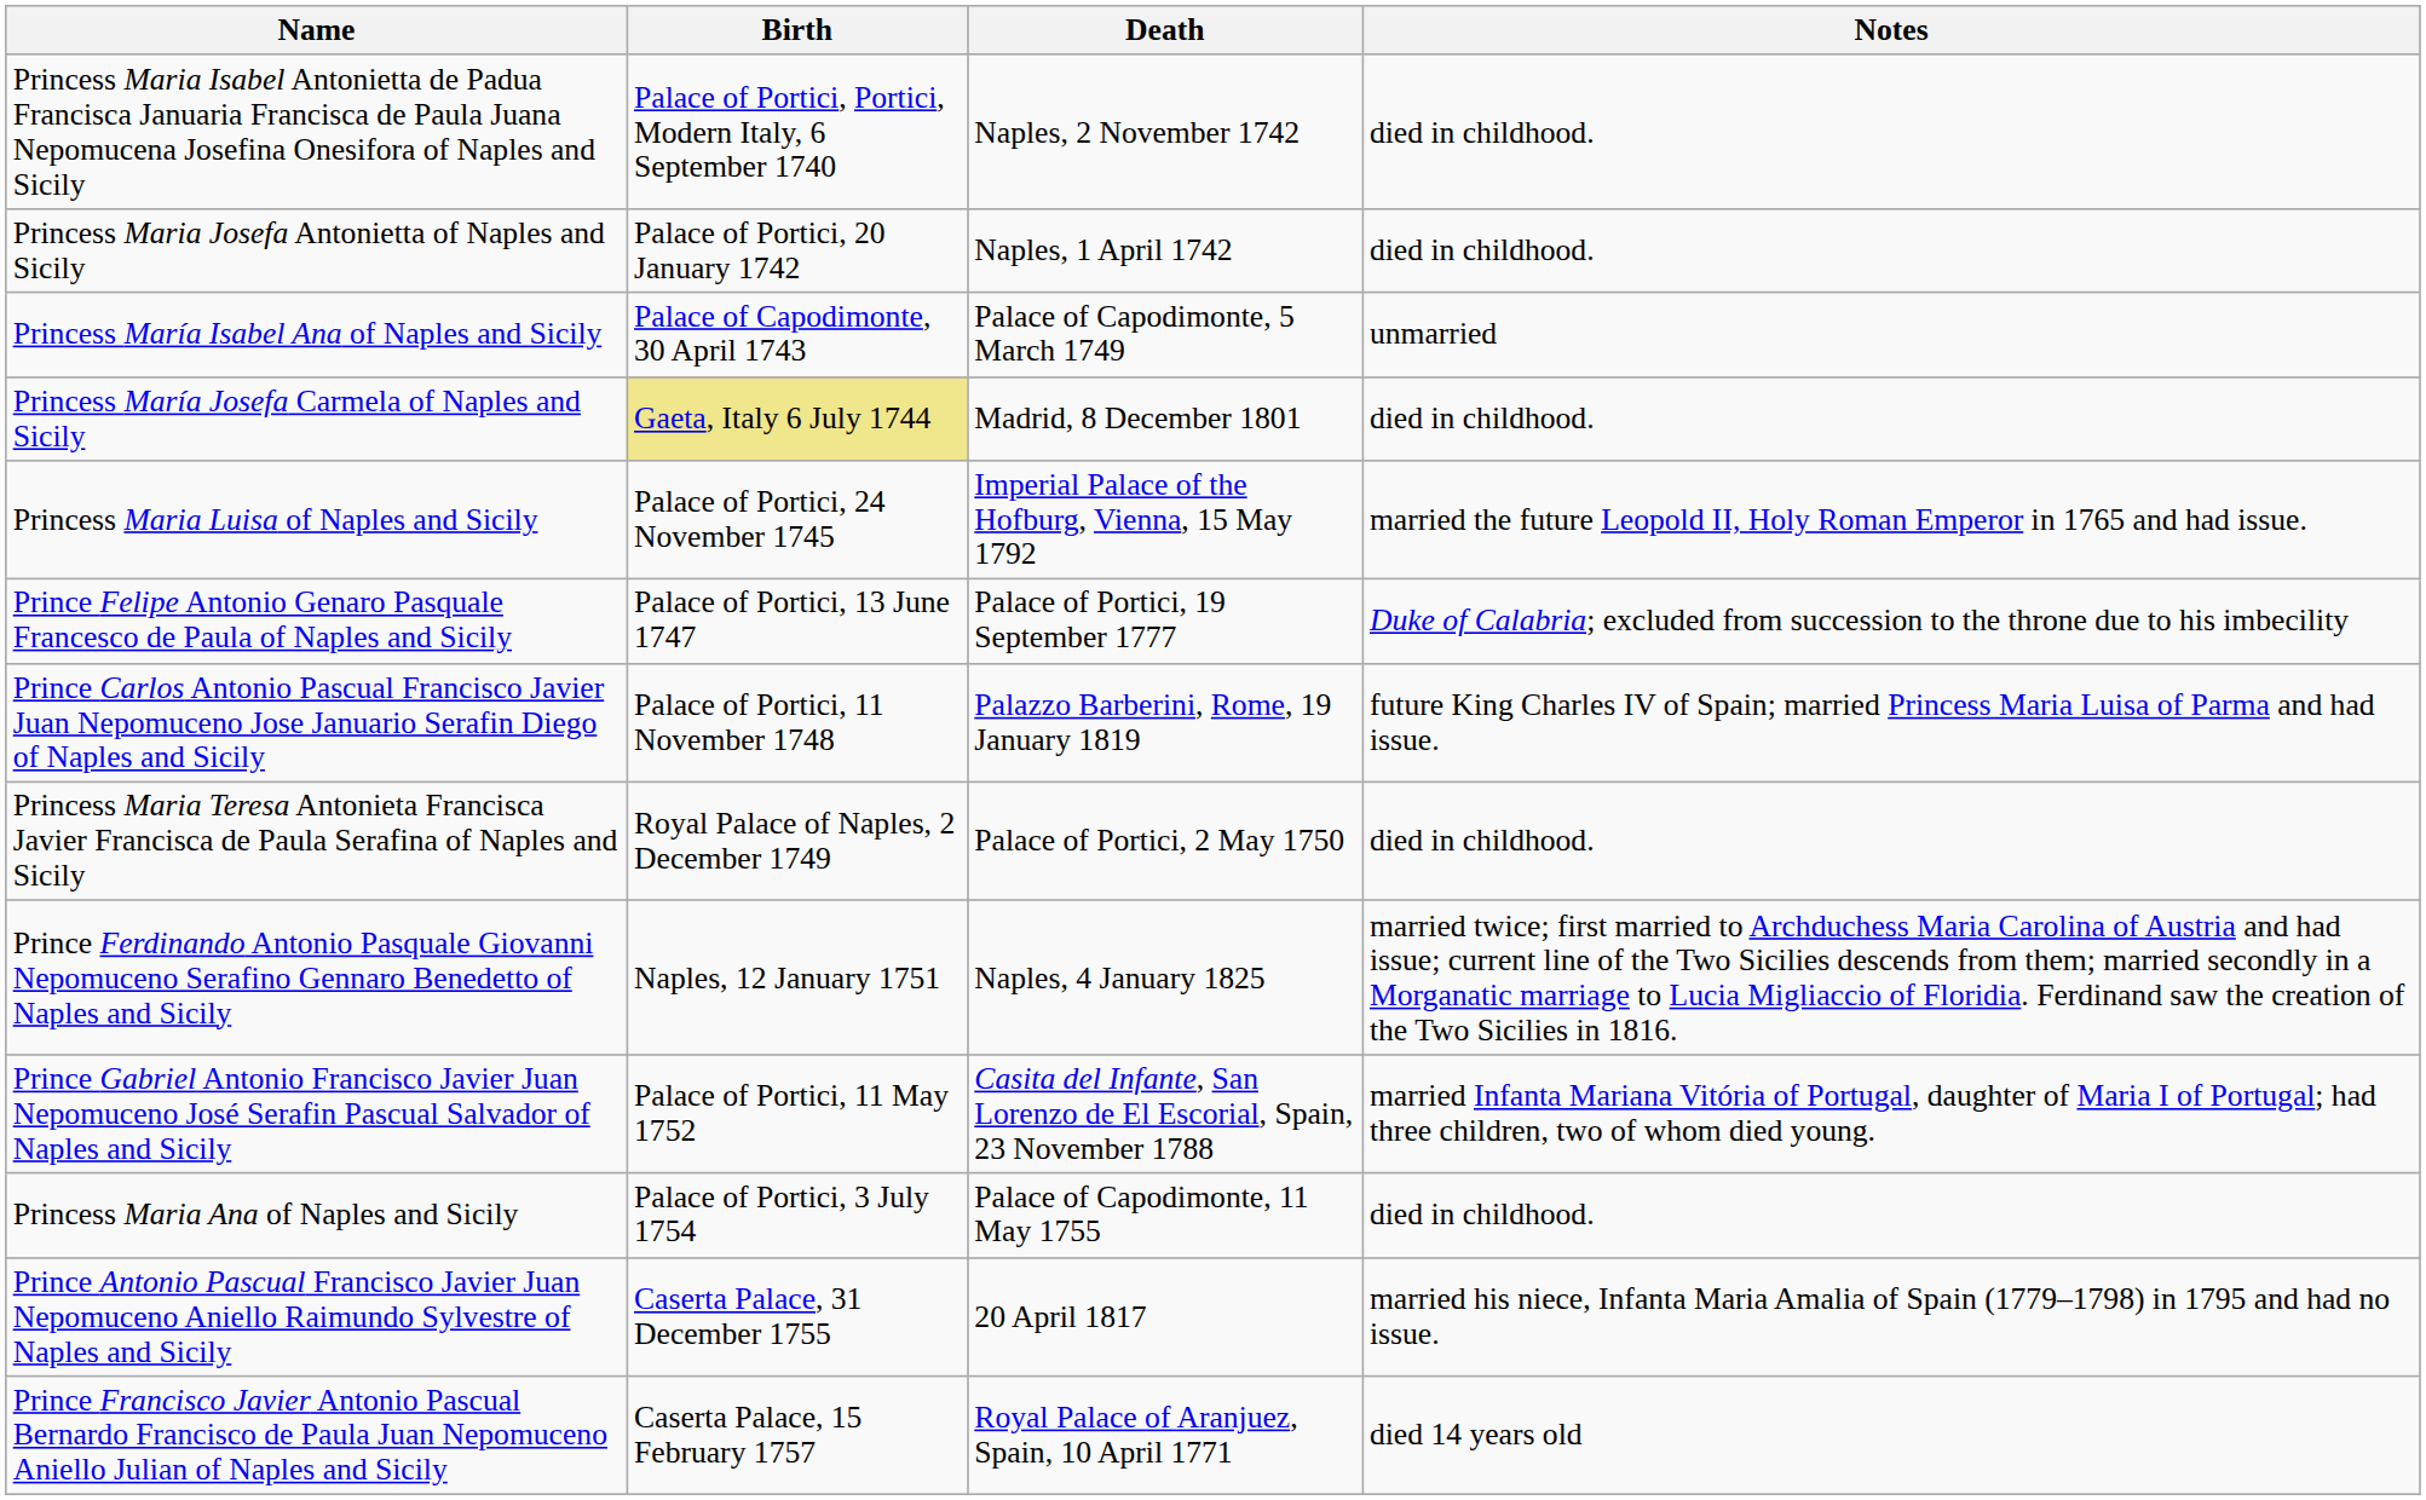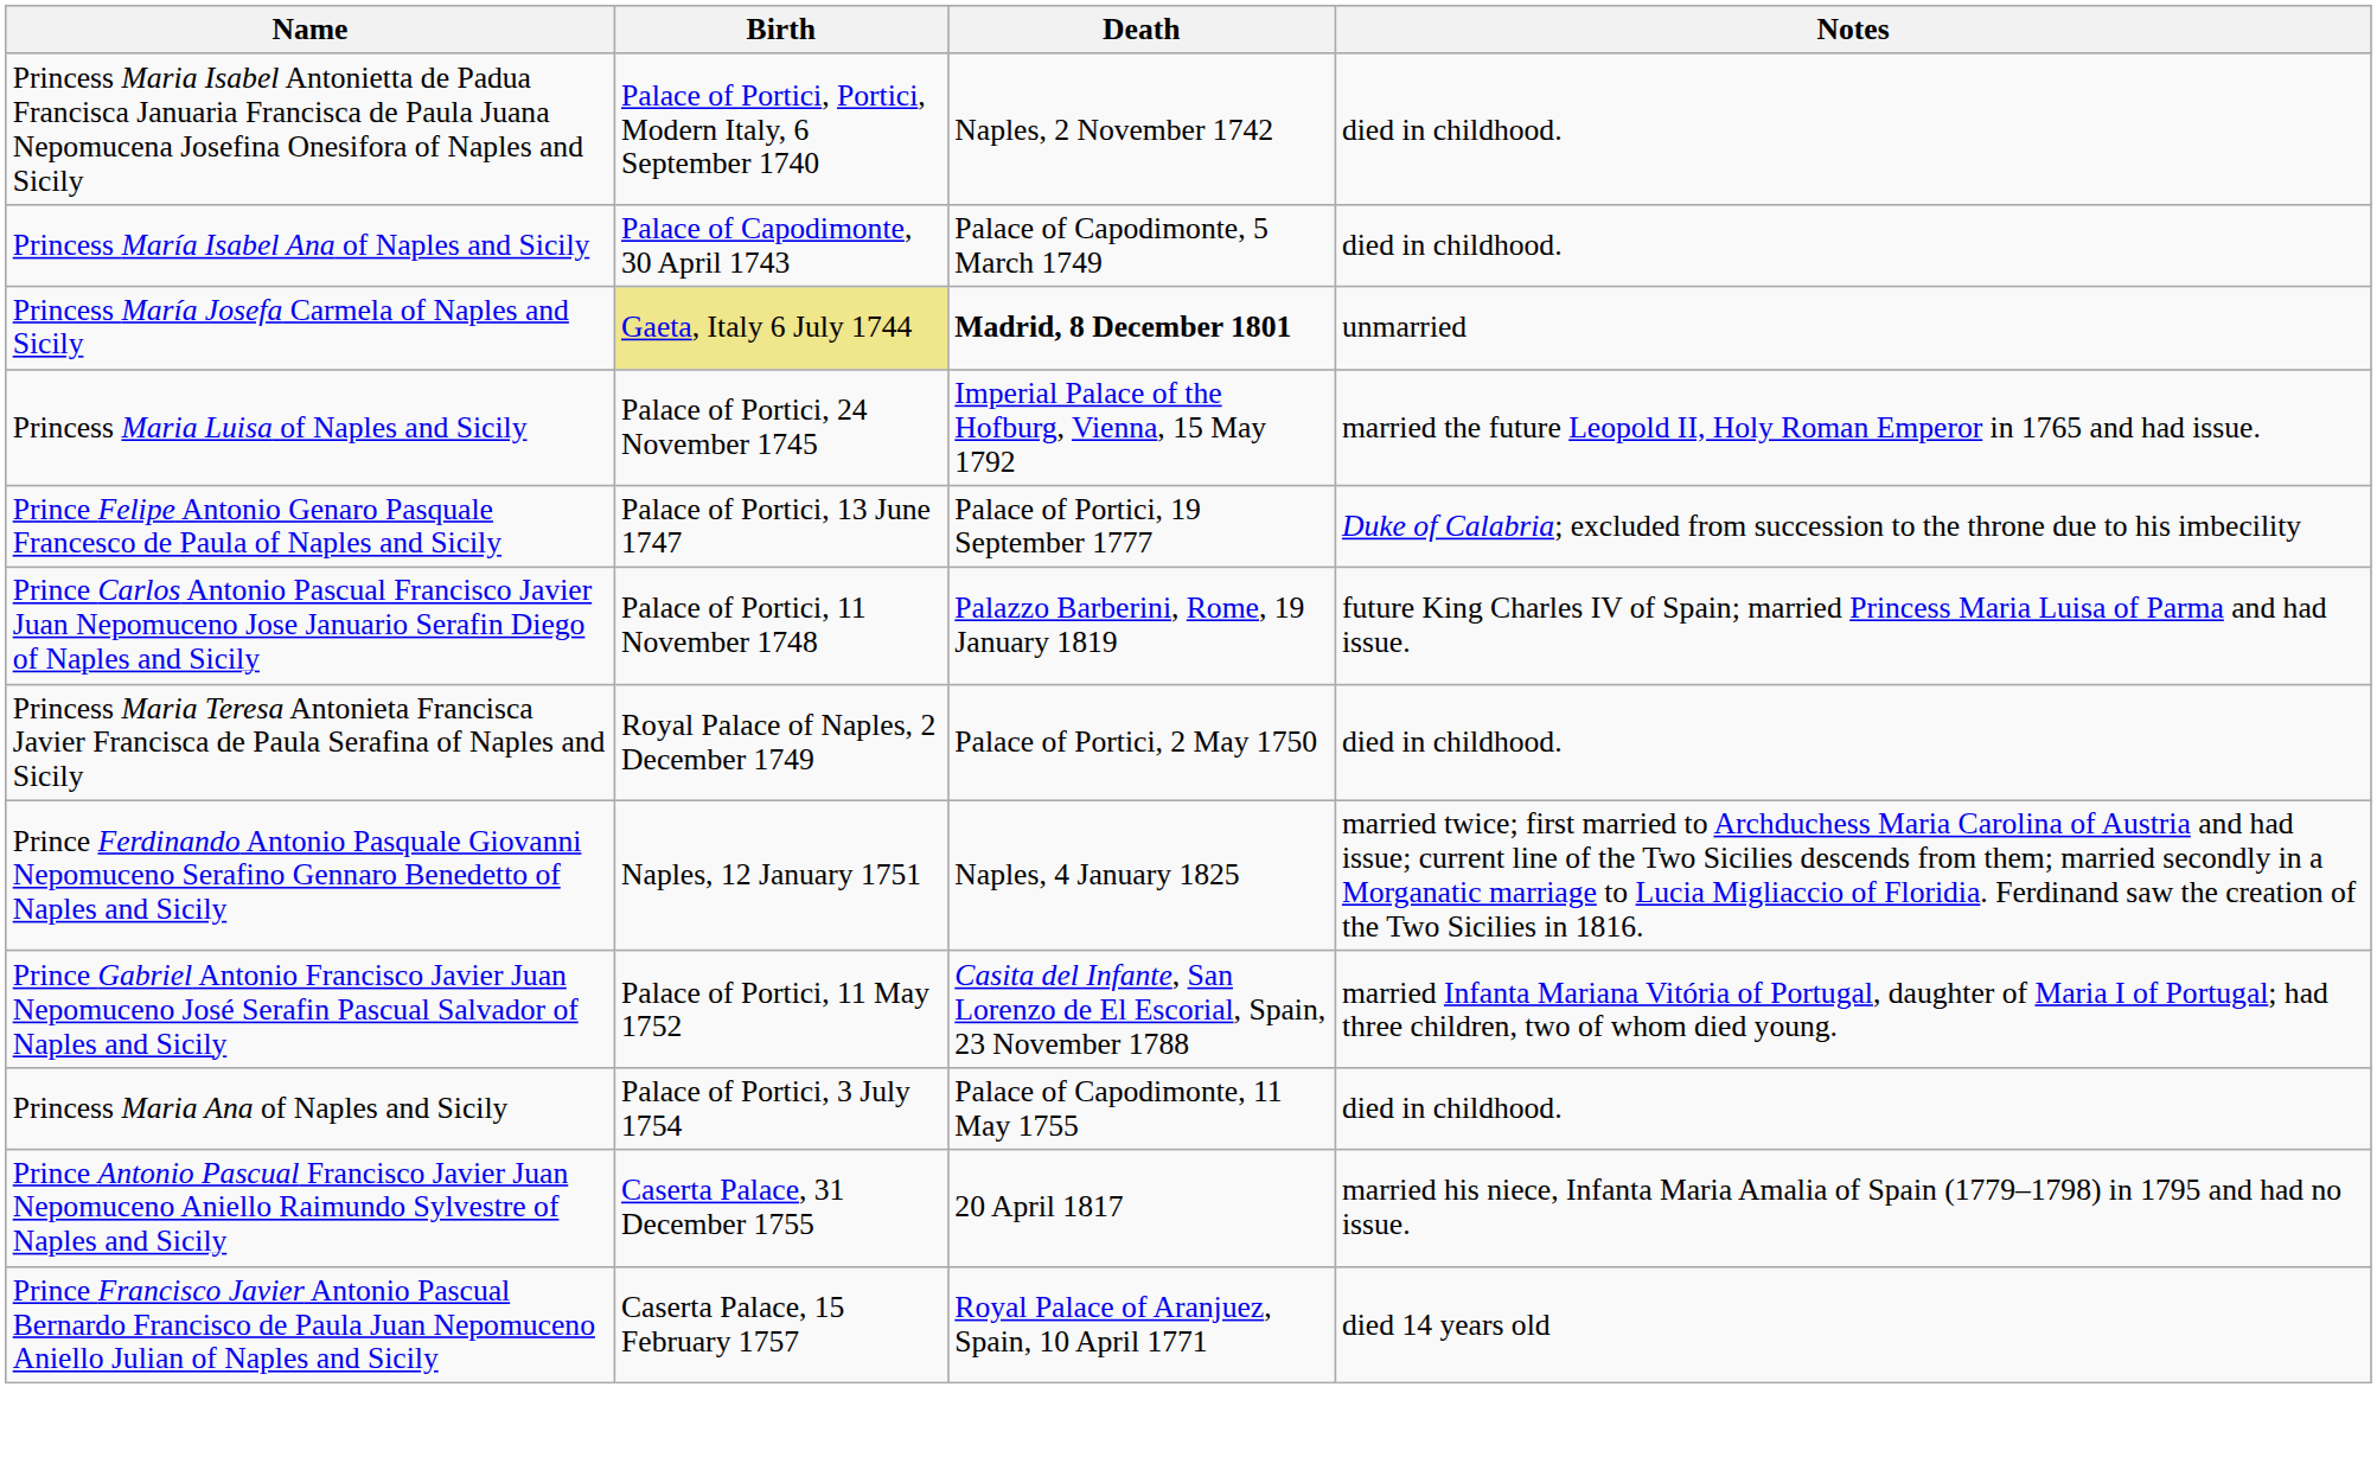- row: Princess Maria Josefa Antonietta of Naples and Sicily | Palace of Portici, 20 January 1742 | Naples, 1 April 1742 | died in childhood.
Princess María Isabel Ana of Naples and Sicily | Notes: unmarried -> died in childhood.
Princess María Josefa Carmela of Naples and Sicily | Death: normal -> bold
Princess María Josefa Carmela of Naples and Sicily | Notes: died in childhood. -> unmarried
